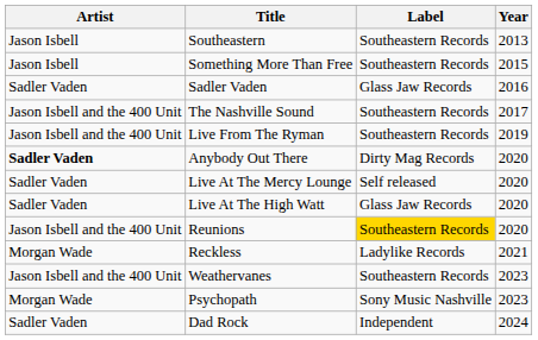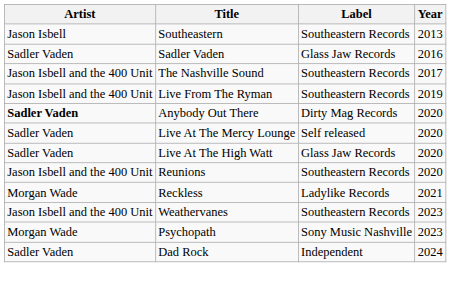- row: Jason Isbell | Something More Than Free | Southeastern Records | 2015
Reunions | Label: gold background -> no background
